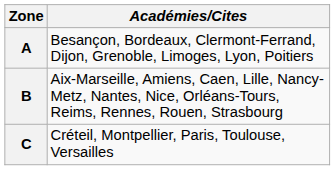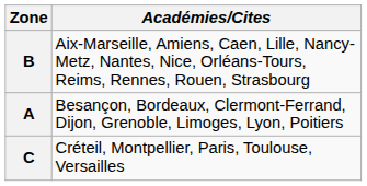rows swapped: A <-> B
